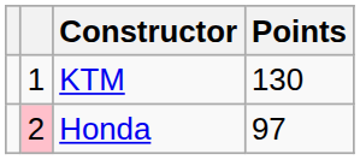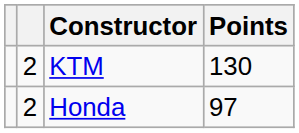KTM | column 2: 1 -> 2
Honda | column 2: pink background -> no background
